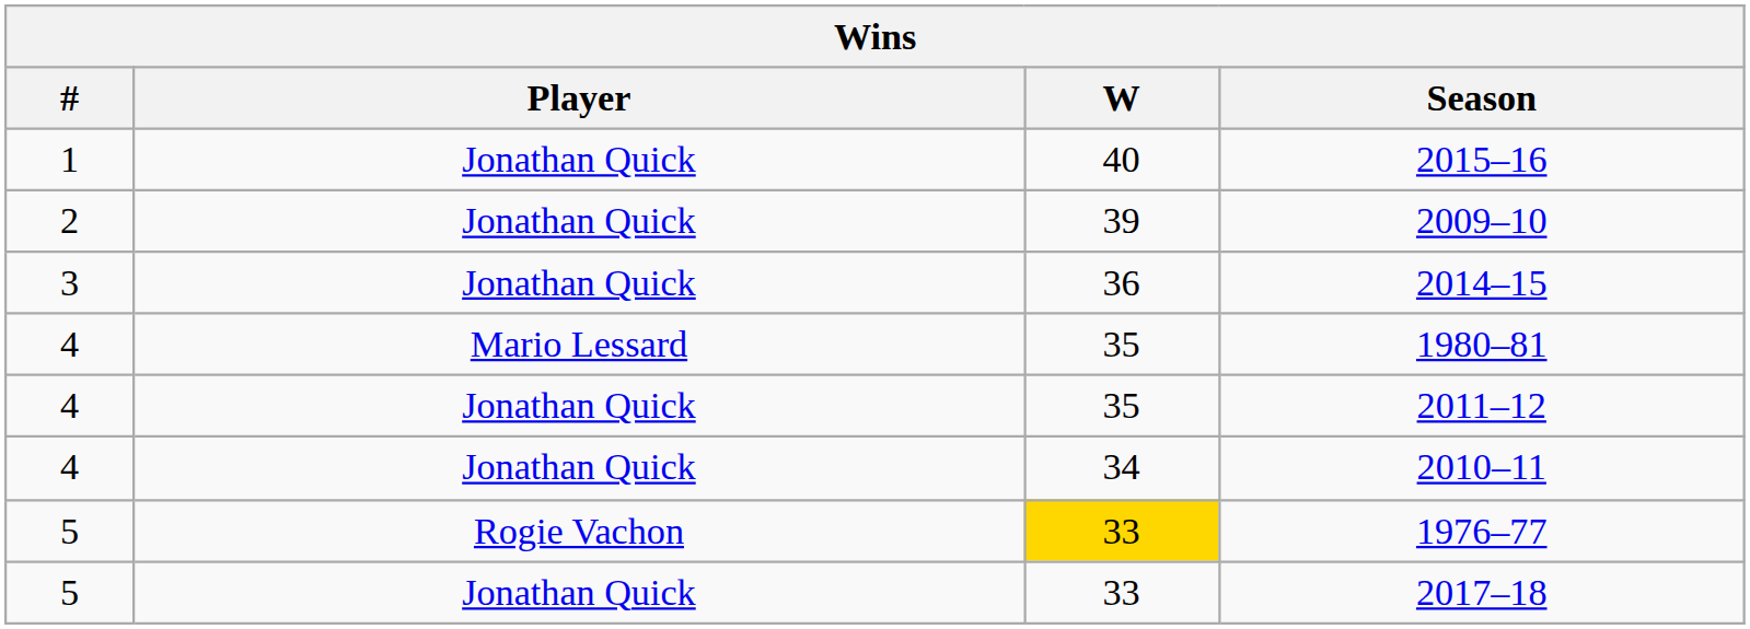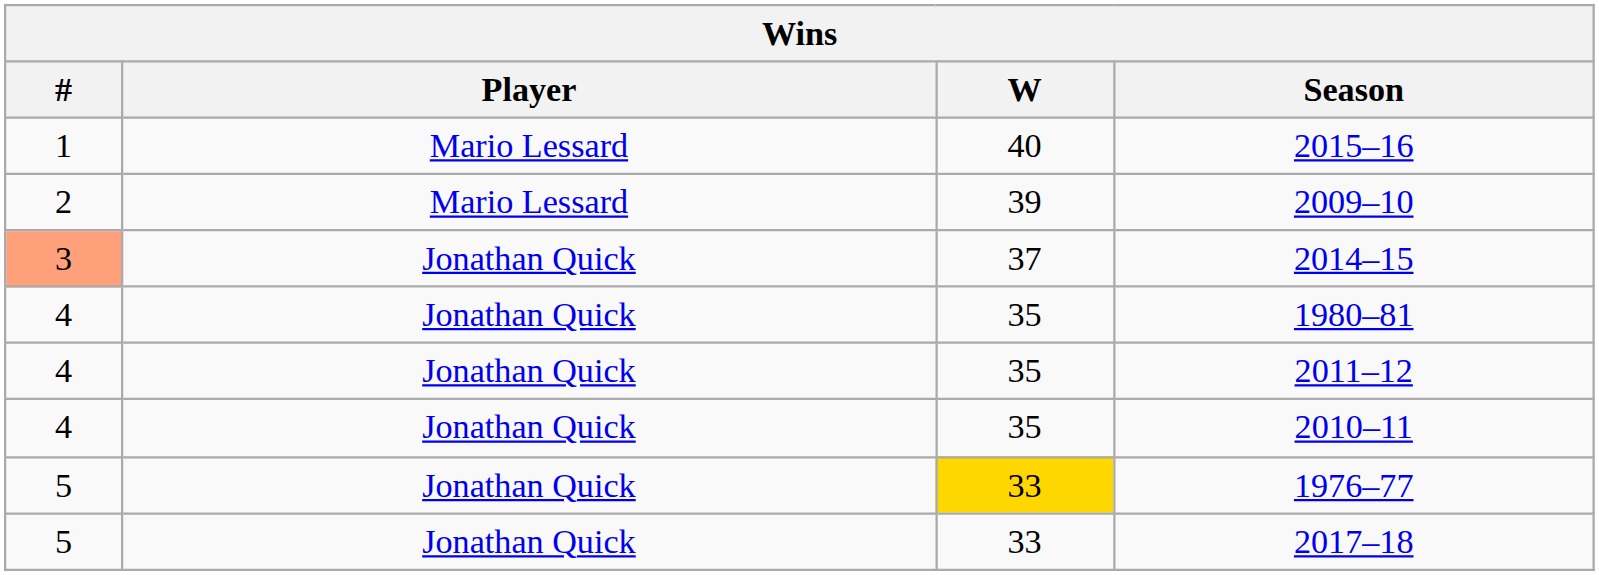2015–16 | Player: Jonathan Quick -> Mario Lessard
2009–10 | Player: Jonathan Quick -> Mario Lessard
2014–15 | #: no background -> lightsalmon background
2014–15 | W: 36 -> 37
1980–81 | Player: Mario Lessard -> Jonathan Quick
2010–11 | W: 34 -> 35
1976–77 | Player: Rogie Vachon -> Jonathan Quick
